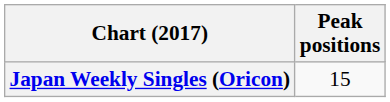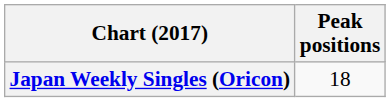Japan Weekly Singles (Oricon) | Peak positions: 15 -> 18
